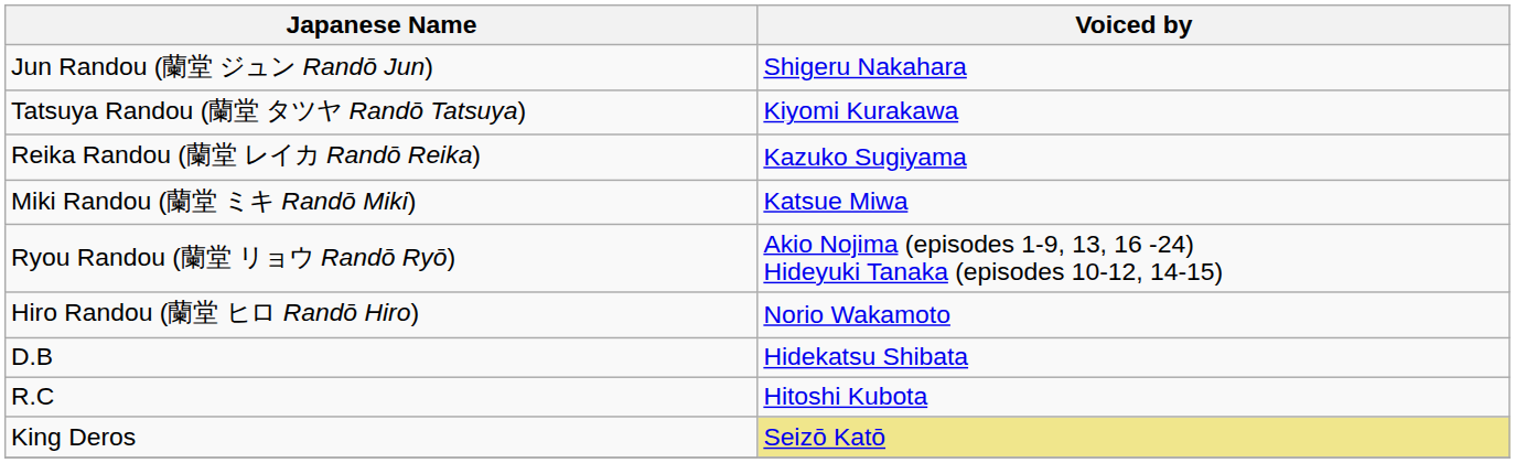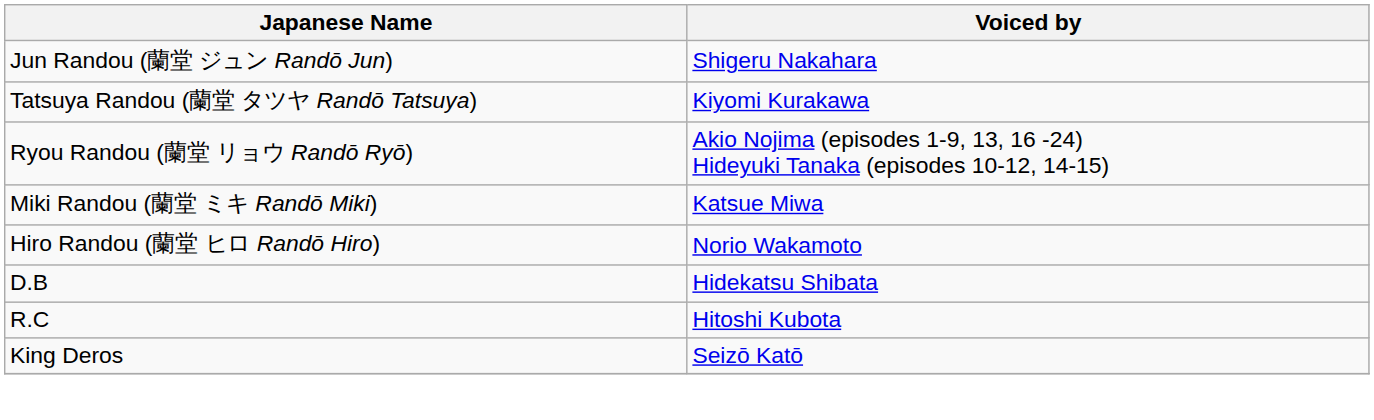- row: Reika Randou (蘭堂 レイカ Randō Reika) | Kazuko Sugiyama
rows swapped: Ryou Randou (蘭堂 リョウ Randō Ryō) <-> Miki Randou (蘭堂 ミキ Randō Miki)
King Deros | Voiced by: khaki background -> no background
